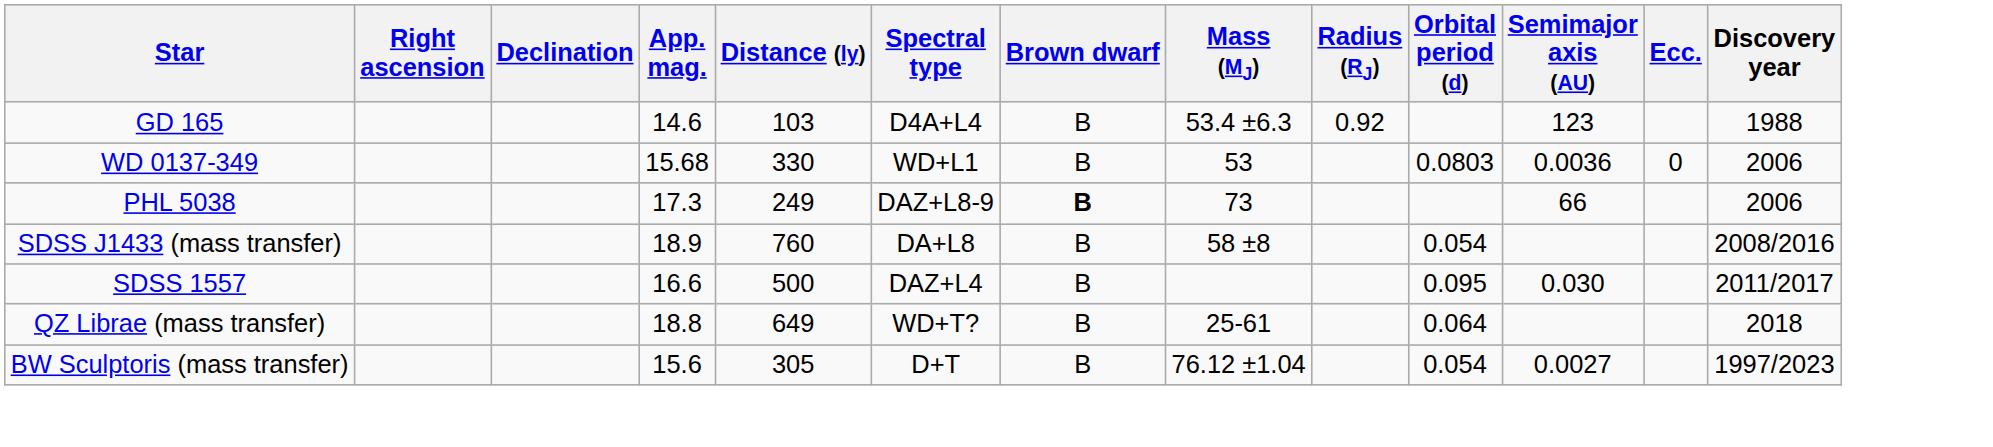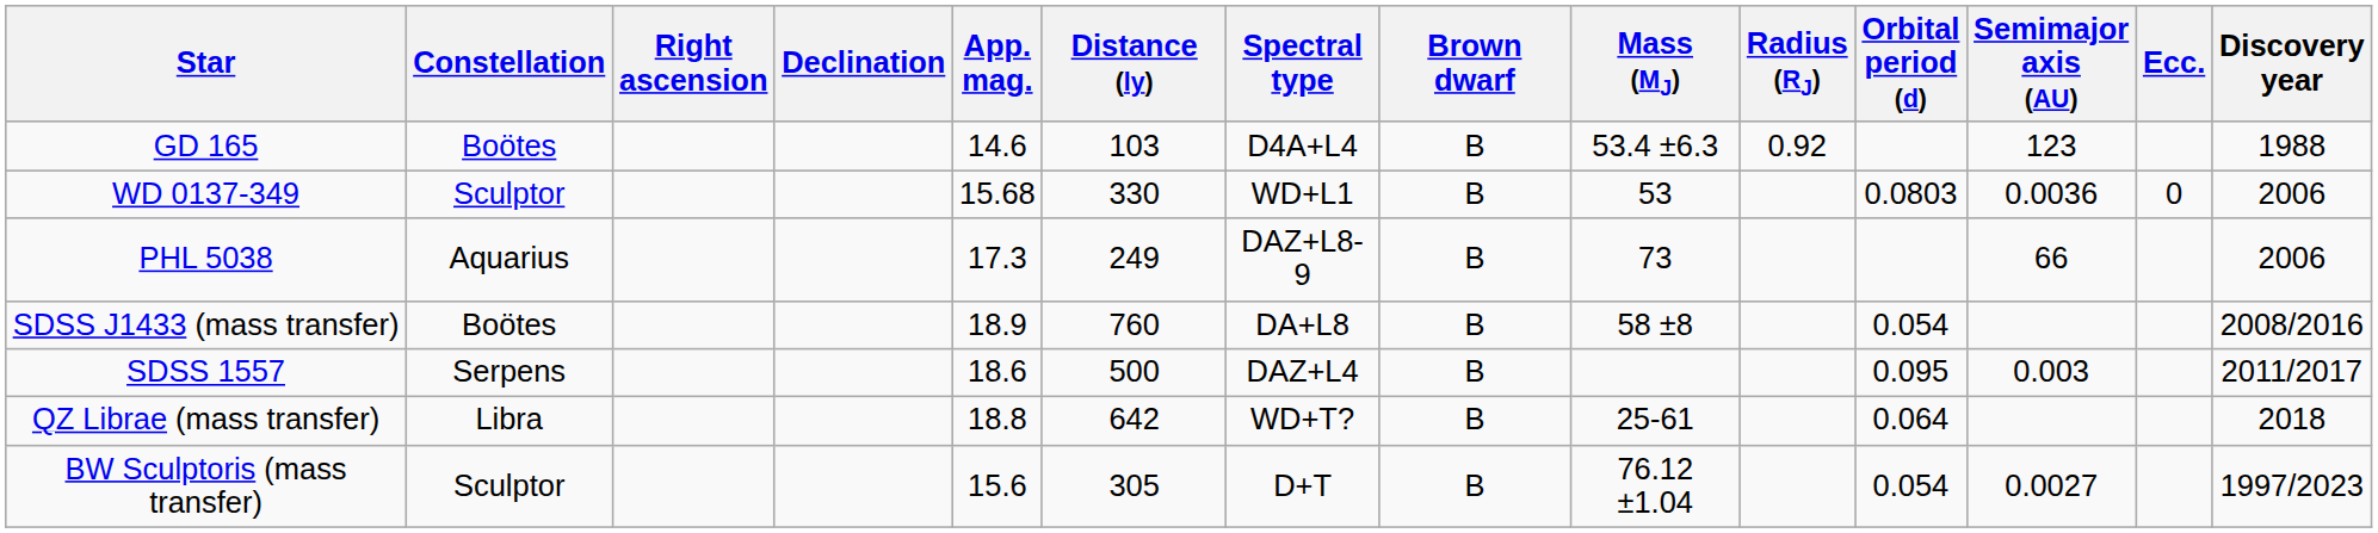+ column: Constellation | Boötes | Sculptor | Aquarius | Boötes | Serpens | Libra | Sculptor
PHL 5038 | Brown dwarf: bold -> normal
SDSS 1557 | App. mag.: 16.6 -> 18.6
SDSS 1557 | Semimajor axis (AU): 0.030 -> 0.003
QZ Librae (mass transfer) | Distance (ly): 649 -> 642
